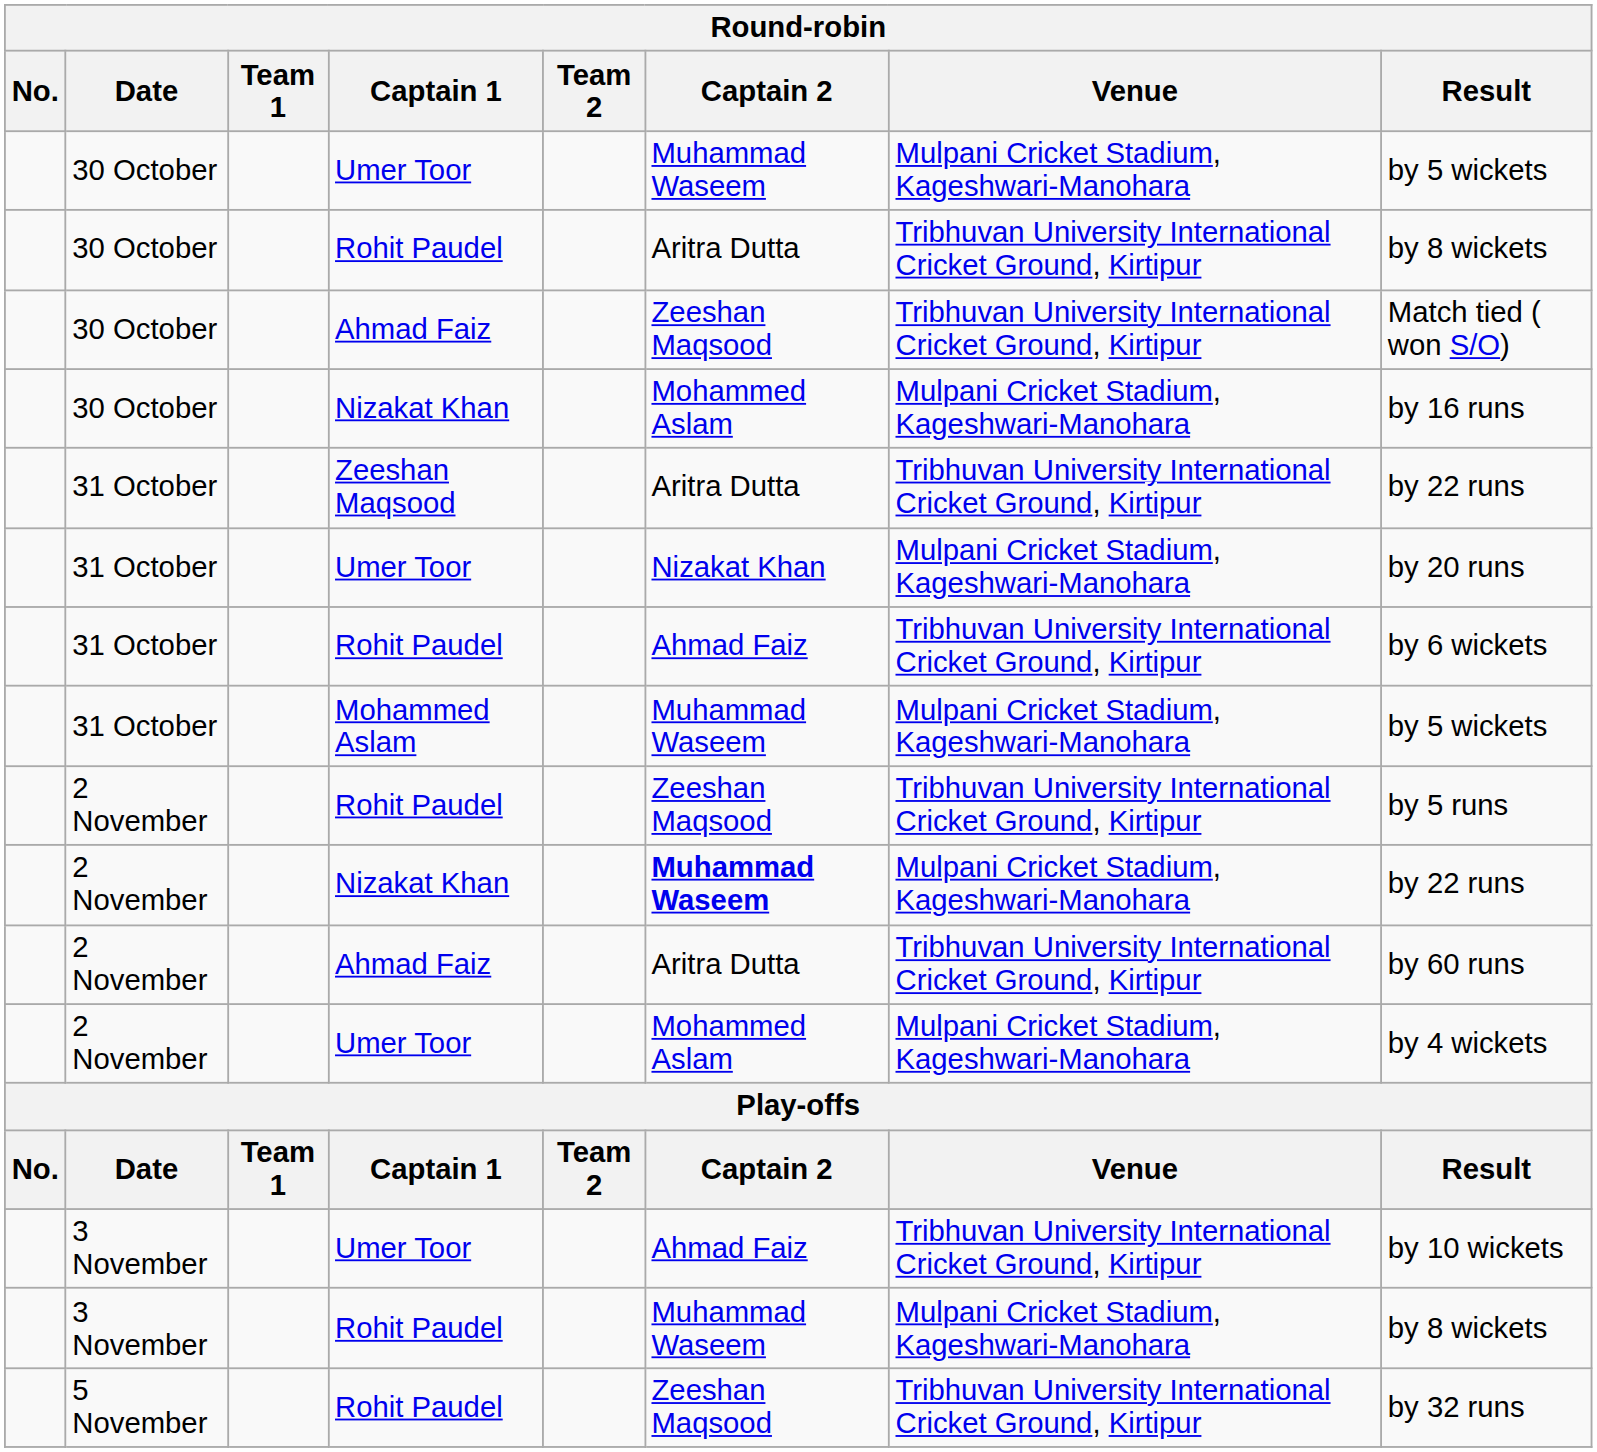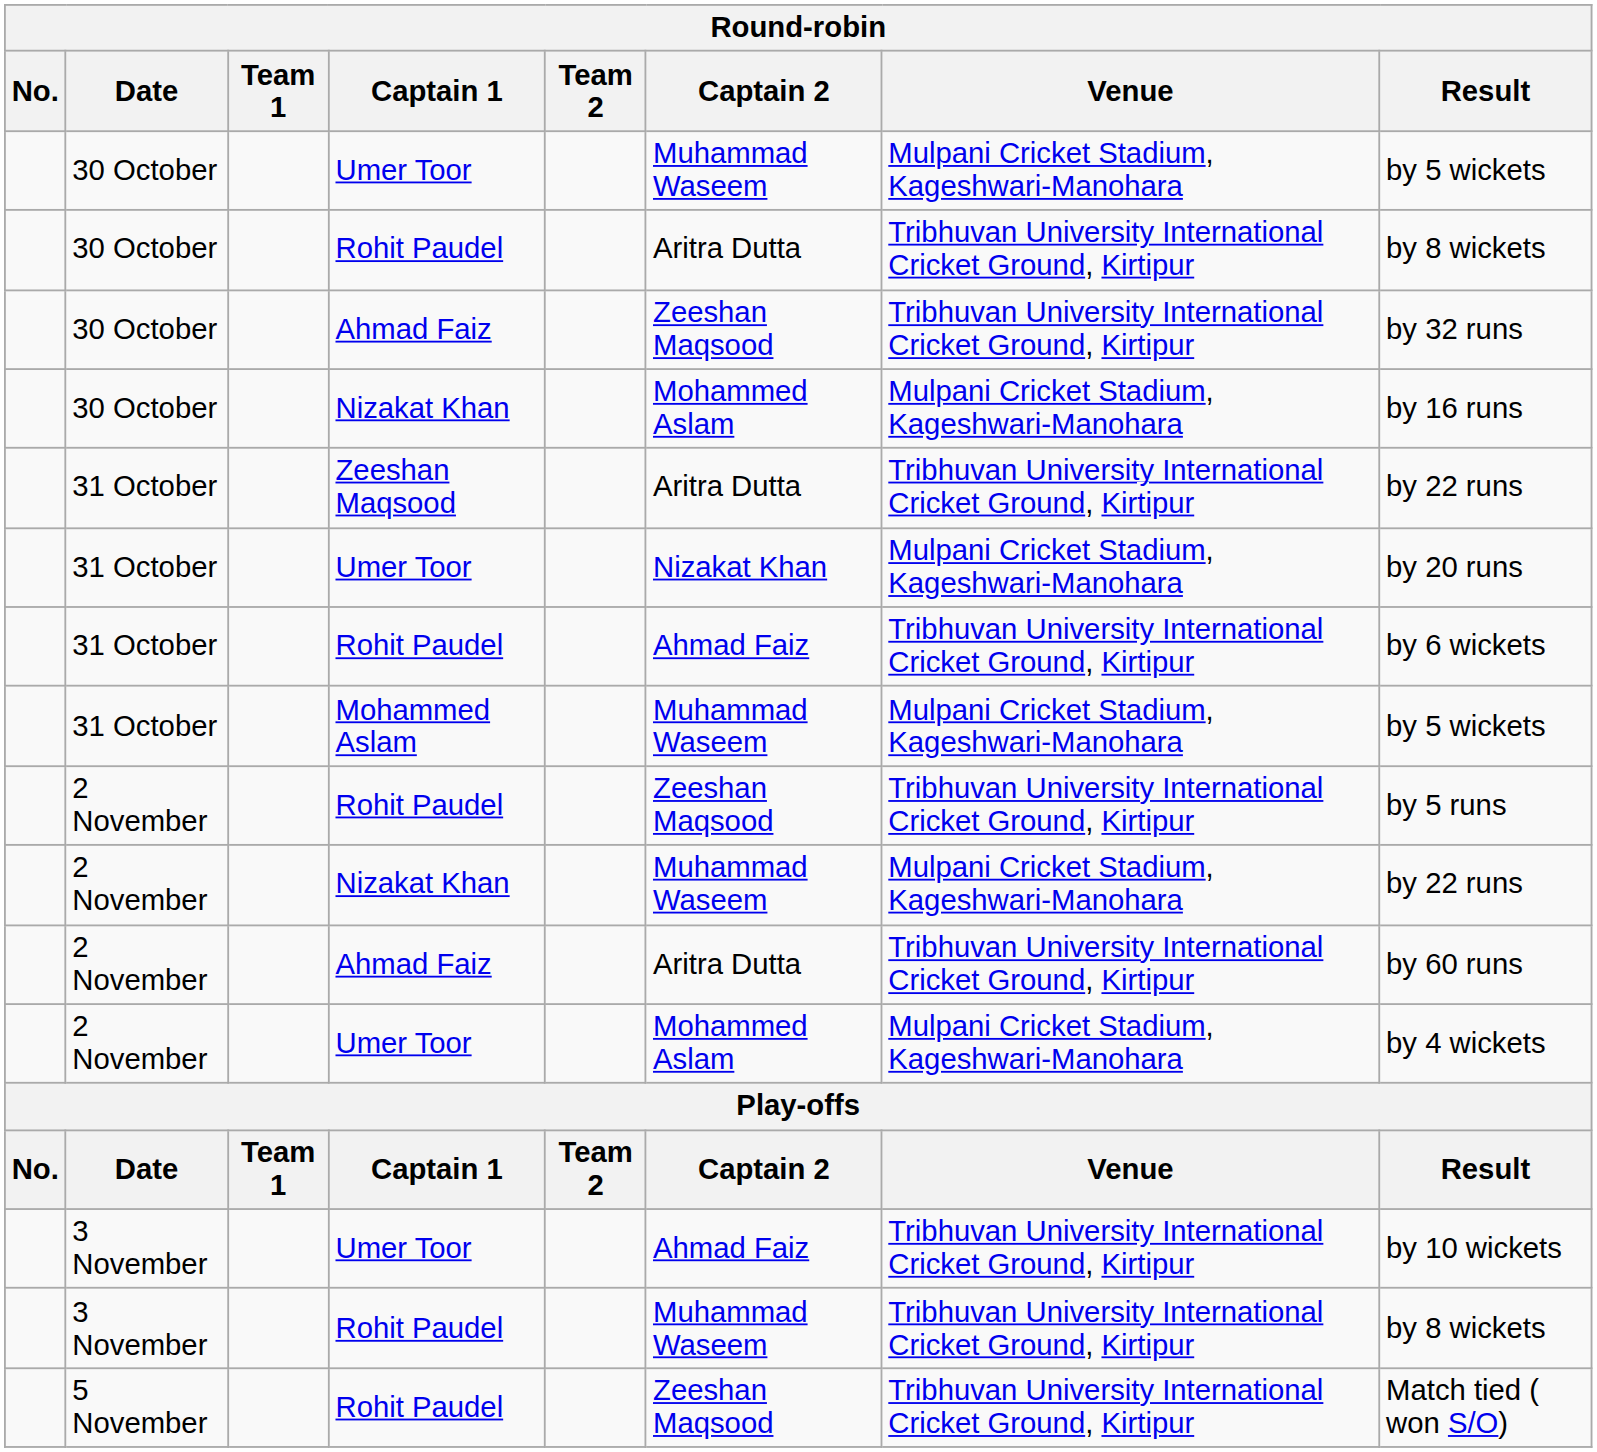30 October / Ahmad Faiz | Result: Match tied ( won S/O) -> by 32 runs
2 November / Nizakat Khan | Captain 2: bold -> normal
3 November / Rohit Paudel | Venue: Mulpani Cricket Stadium, Kageshwari-Manohara -> Tribhuvan University International Cricket Ground, Kirtipur
5 November / Rohit Paudel | Result: by 32 runs -> Match tied ( won S/O)
